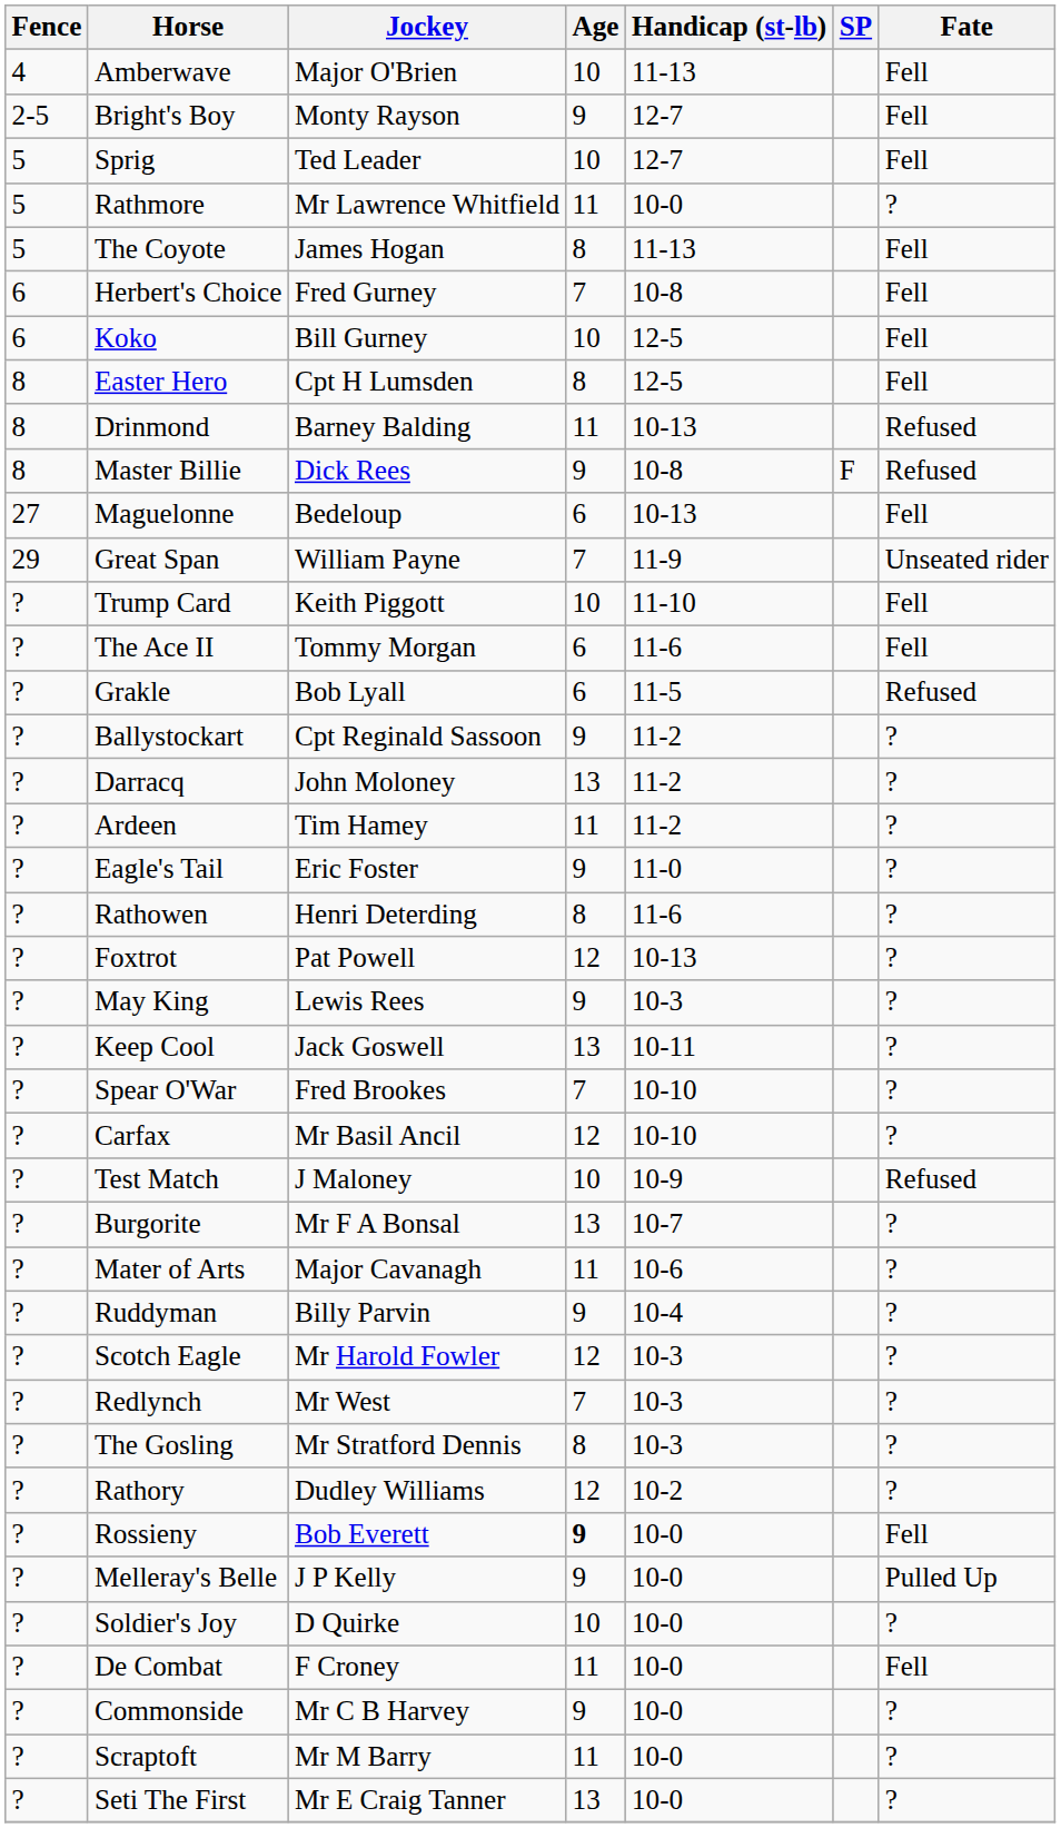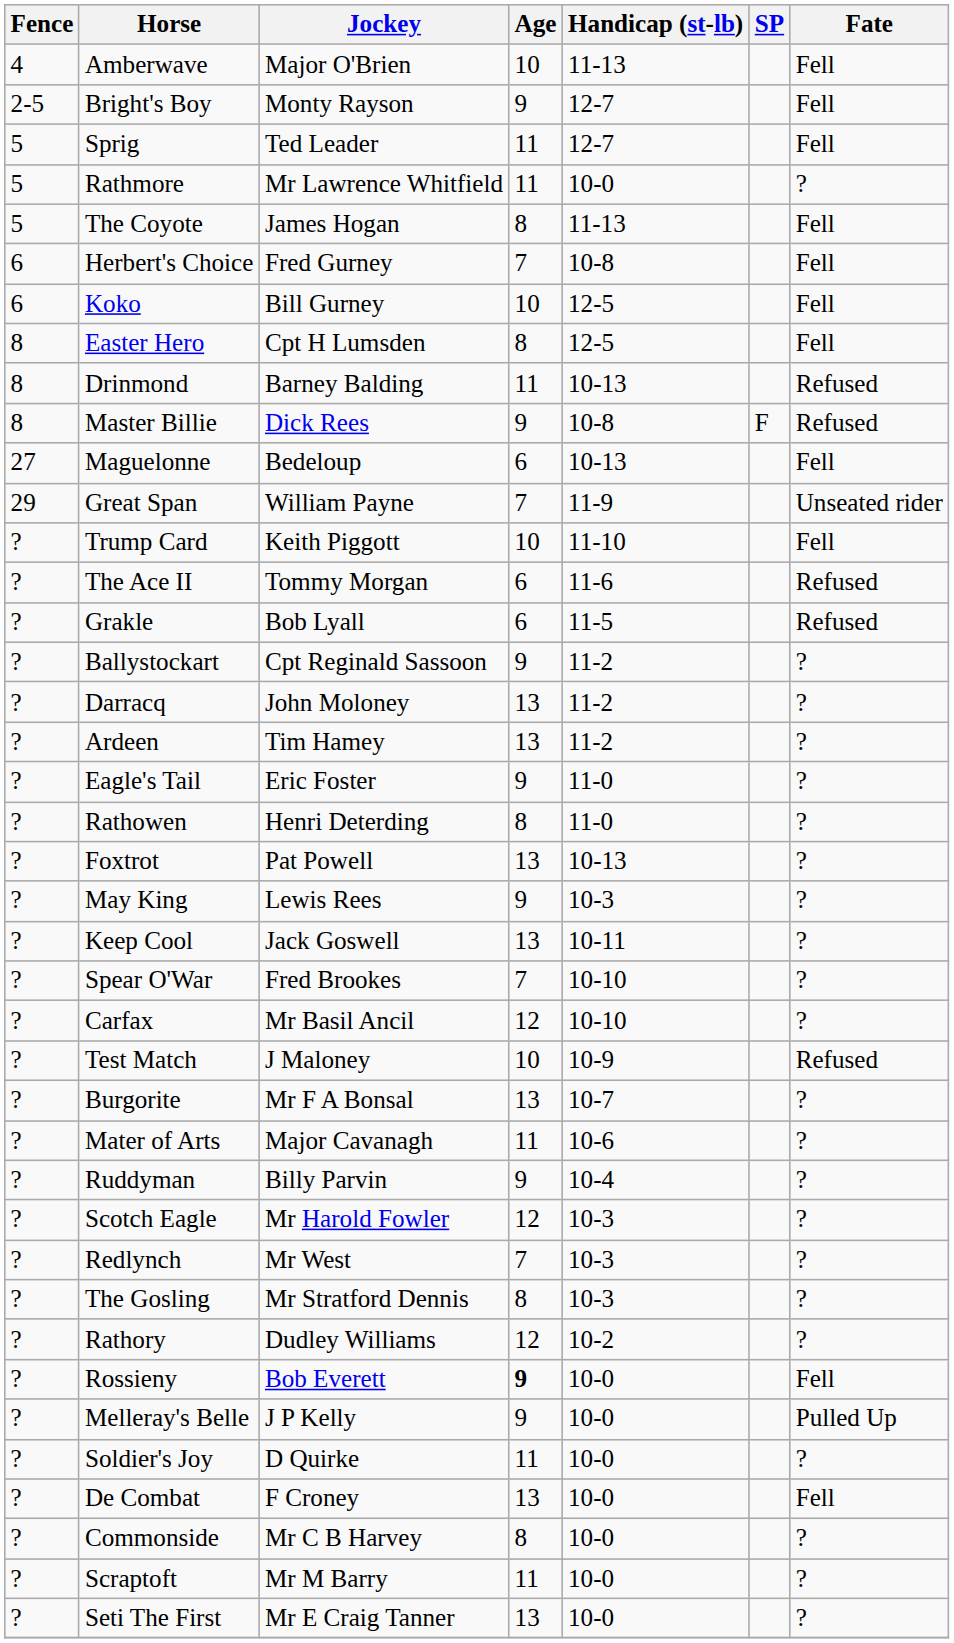Sprig | Age: 10 -> 11
The Ace II | Fate: Fell -> Refused
Ardeen | Age: 11 -> 13
Rathowen | Handicap (st-lb): 11-6 -> 11-0
Foxtrot | Age: 12 -> 13
Soldier's Joy | Age: 10 -> 11
De Combat | Age: 11 -> 13
Commonside | Age: 9 -> 8
